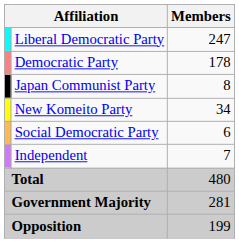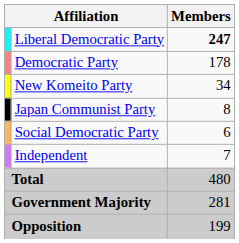Liberal Democratic Party | Members: normal -> bold
rows swapped: New Komeito Party <-> Japan Communist Party
